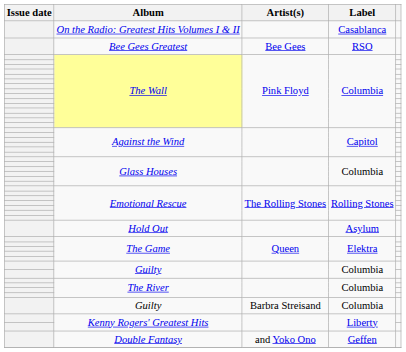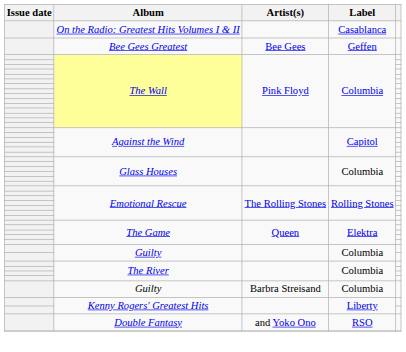Bee Gees Greatest | Label: RSO -> Geffen
- row: Hold Out | Asylum
Double Fantasy | Label: Geffen -> RSO
